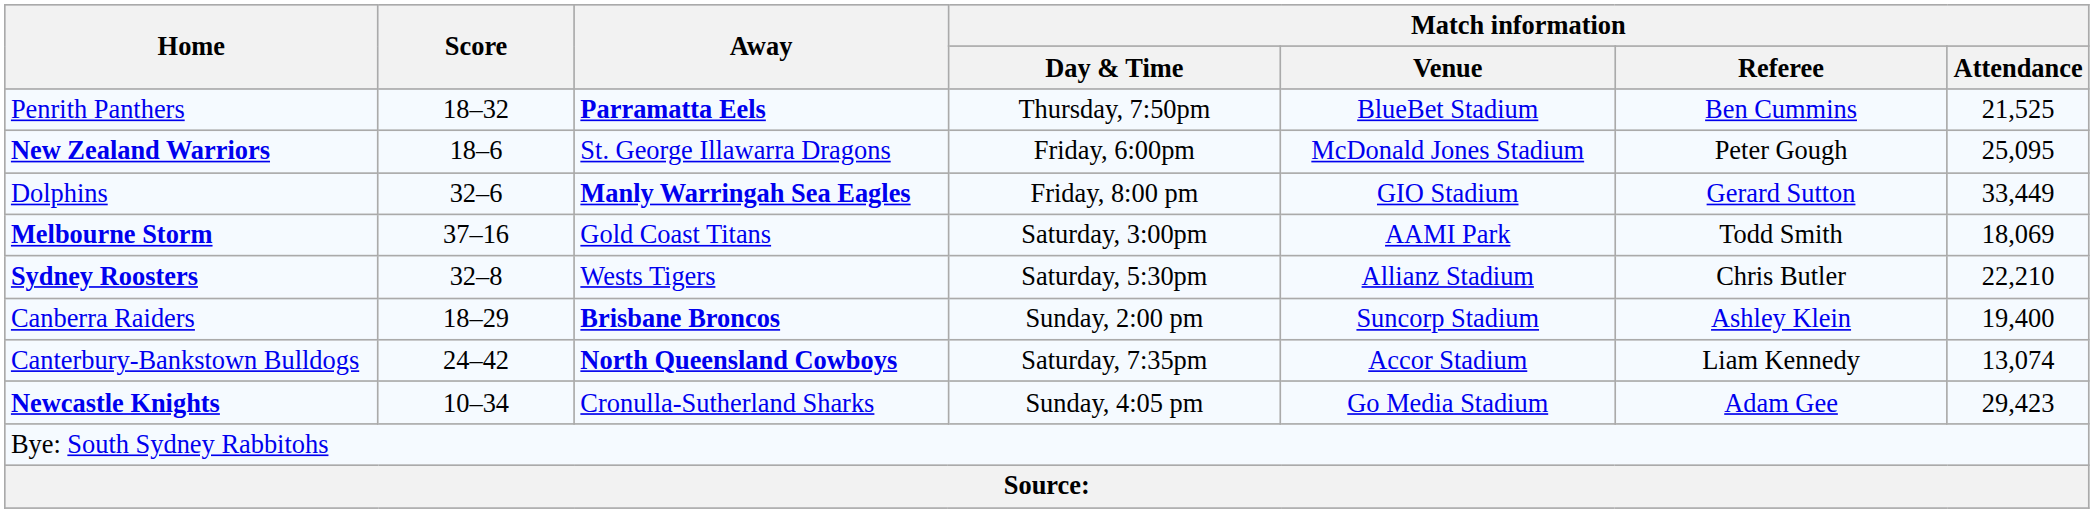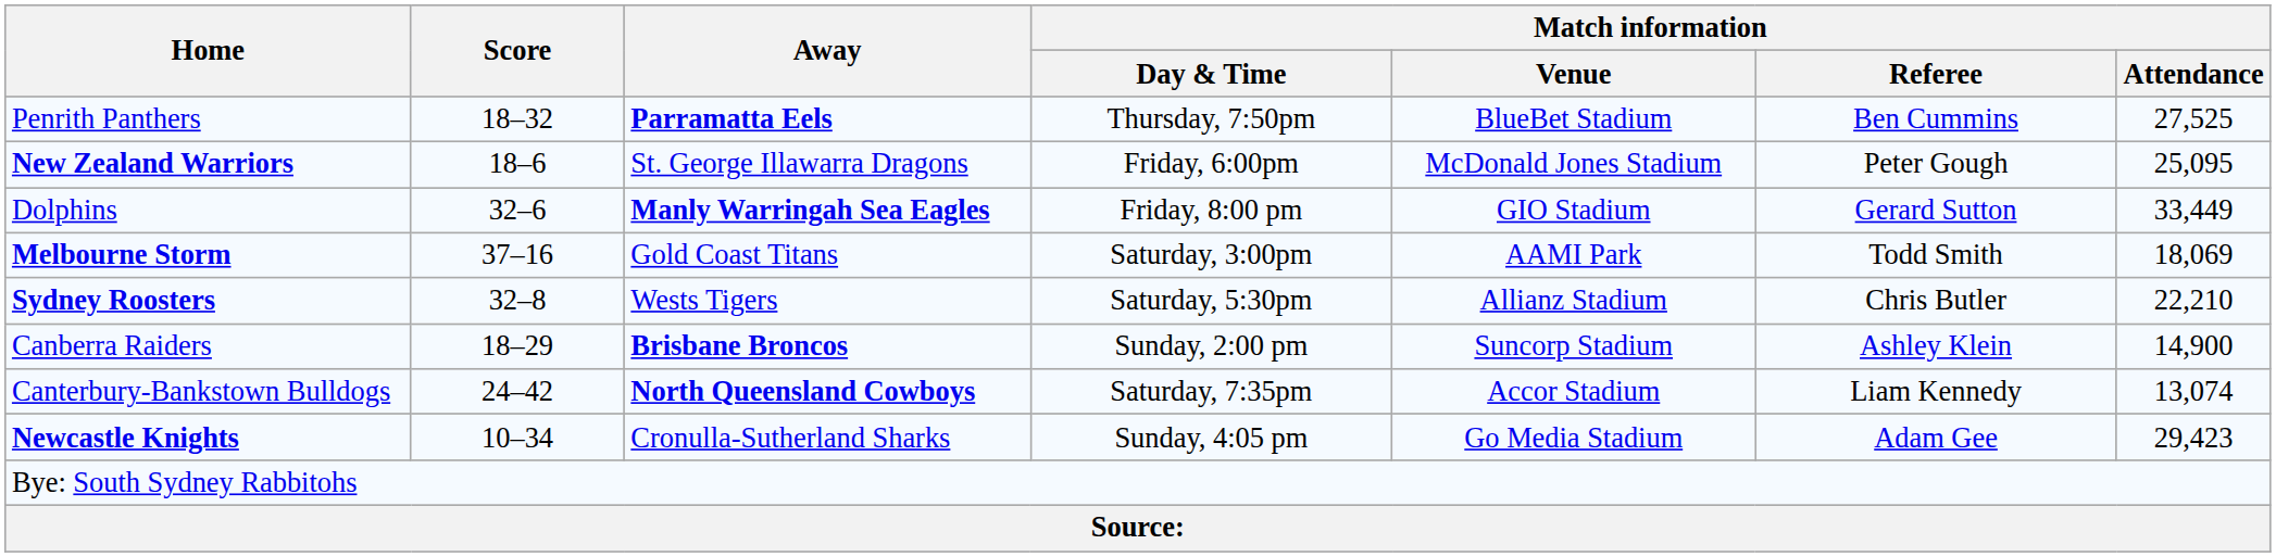Penrith Panthers | Match information / Attendance: 21,525 -> 27,525
Canberra Raiders | Match information / Attendance: 19,400 -> 14,900
